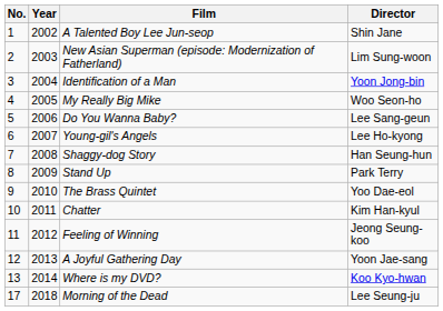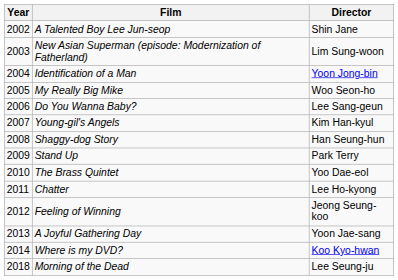- column: No. | 1 | 2 | 3 | 4 | 5 | 6 | 7 | 8 | 9 | 10 | 11 | 12 | 13 | 17
Young-gil's Angels | Director: Lee Ho-kyong -> Kim Han-kyul
Chatter | Director: Kim Han-kyul -> Lee Ho-kyong
